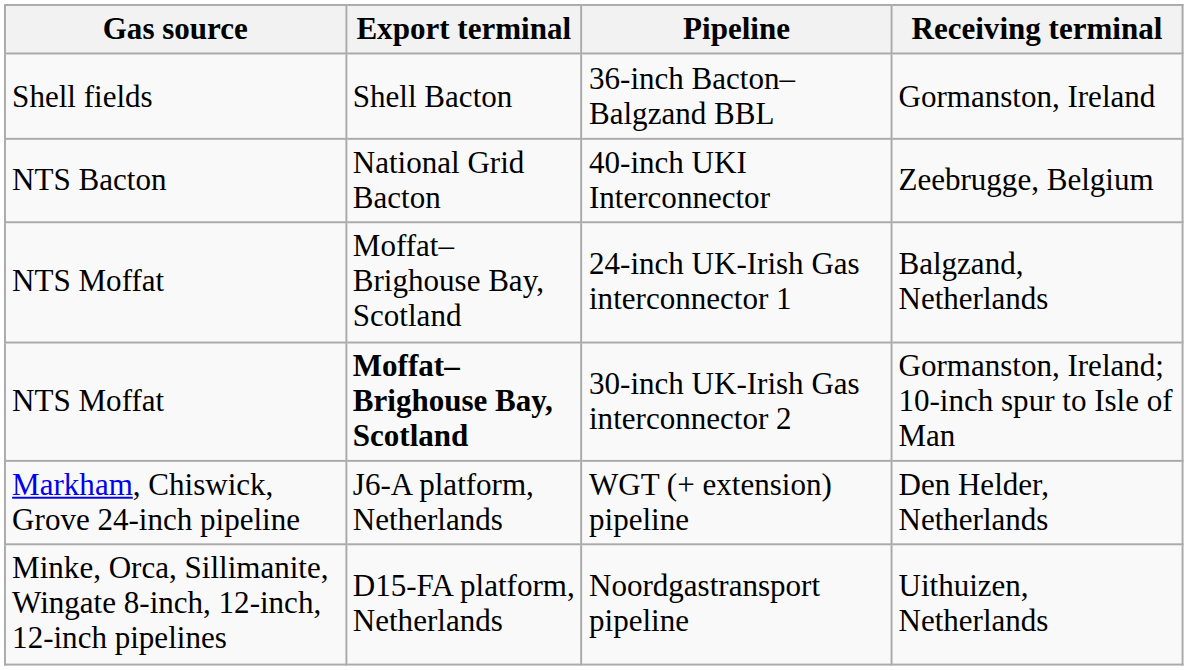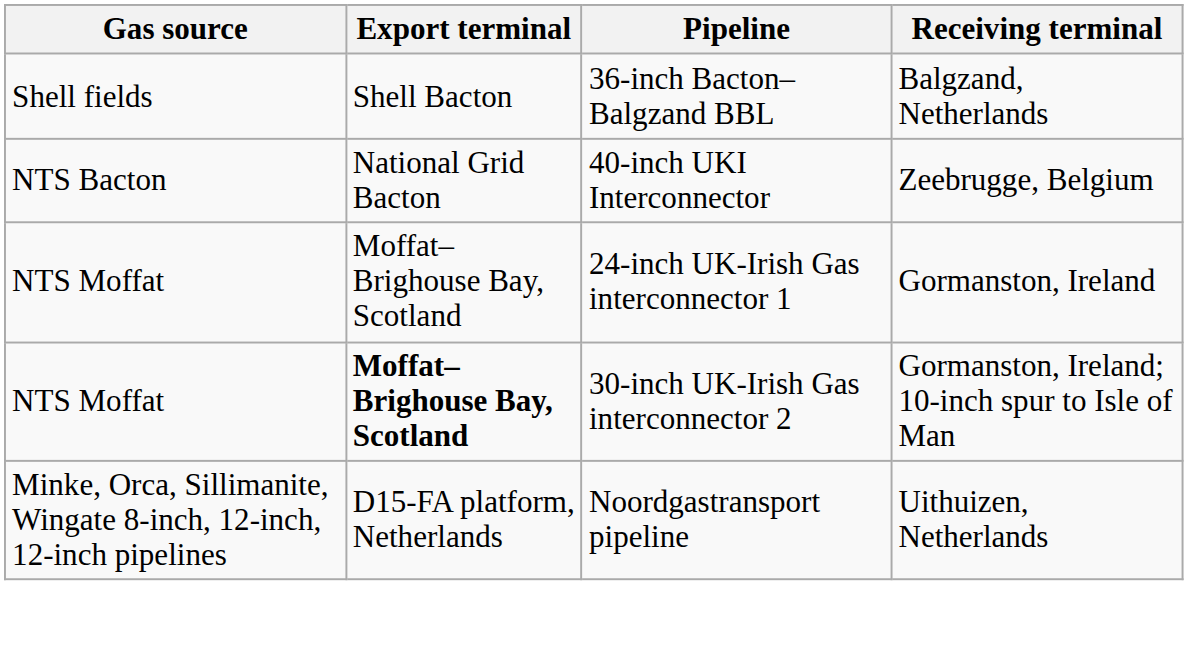36-inch Bacton–Balgzand BBL | Receiving terminal: Gormanston, Ireland -> Balgzand, Netherlands
24-inch UK-Irish Gas interconnector 1 | Receiving terminal: Balgzand, Netherlands -> Gormanston, Ireland
- row: Markham, Chiswick, Grove 24-inch pipeline | J6-A platform, Netherlands | WGT (+ extension) pipeline | Den Helder, Netherlands
